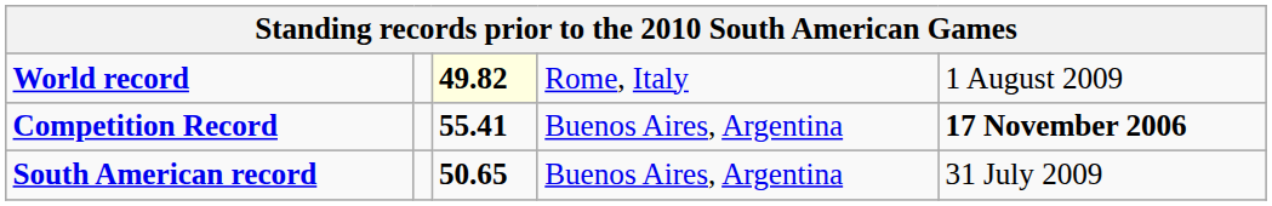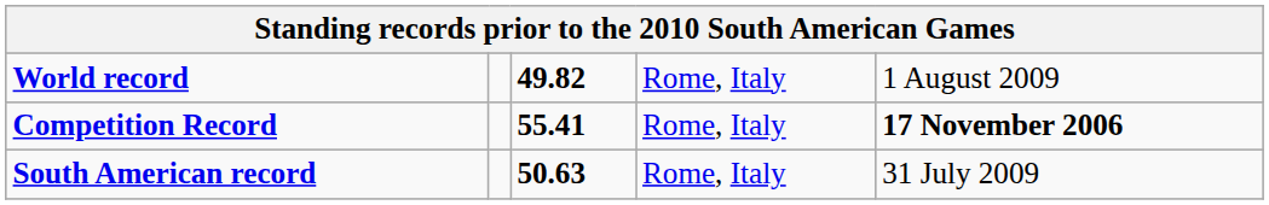World record | column 3: lightyellow background -> no background
Competition Record | column 4: Buenos Aires, Argentina -> Rome, Italy
South American record | column 3: 50.65 -> 50.63
South American record | column 4: Buenos Aires, Argentina -> Rome, Italy
